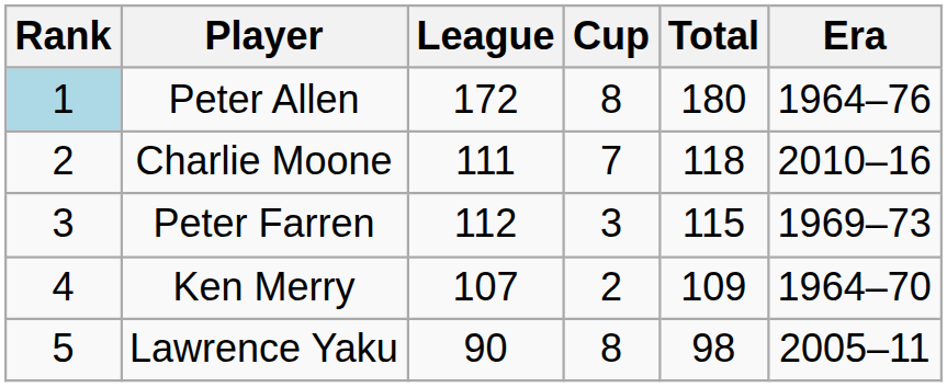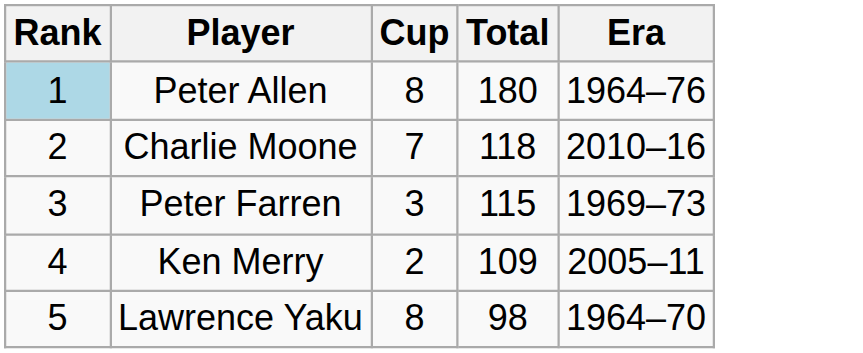- column: League | 172 | 111 | 112 | 107 | 90
Ken Merry | Era: 1964–70 -> 2005–11
Lawrence Yaku | Era: 2005–11 -> 1964–70
